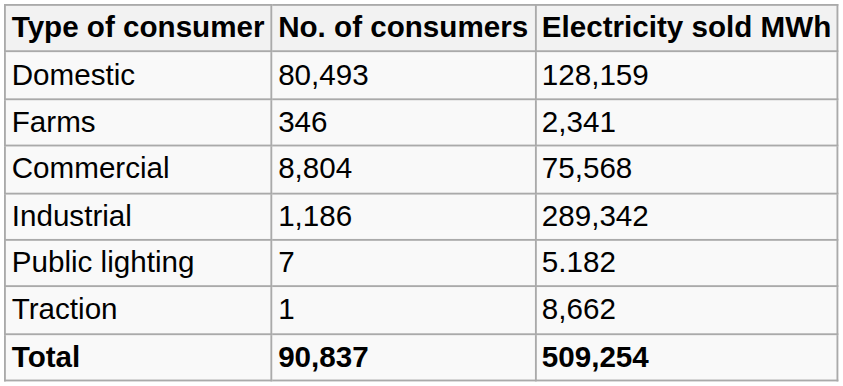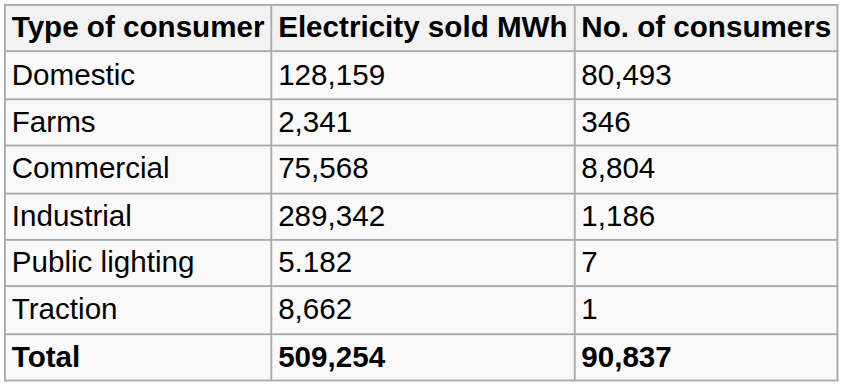columns swapped: No. of consumers <-> Electricity sold MWh
